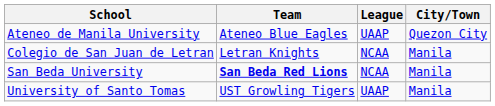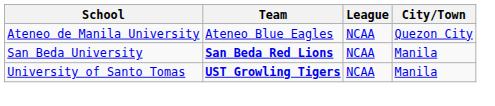Ateneo de Manila University | League: UAAP -> NCAA
- row: Colegio de San Juan de Letran | Letran Knights | NCAA | Manila
University of Santo Tomas | Team: normal -> bold
University of Santo Tomas | League: UAAP -> NCAA
